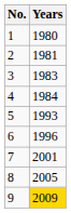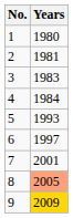6 | Years: 1996 -> 1997
8 | Years: no background -> lightsalmon background
